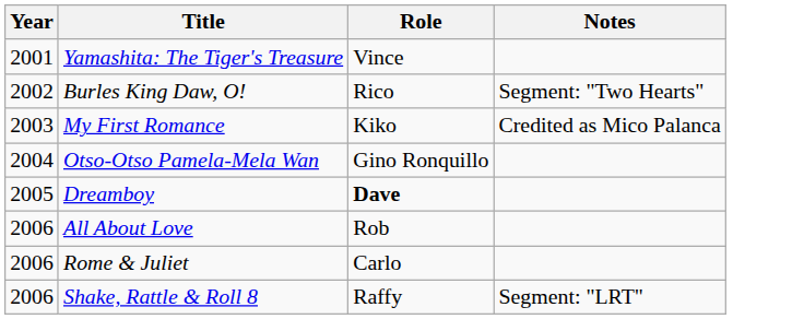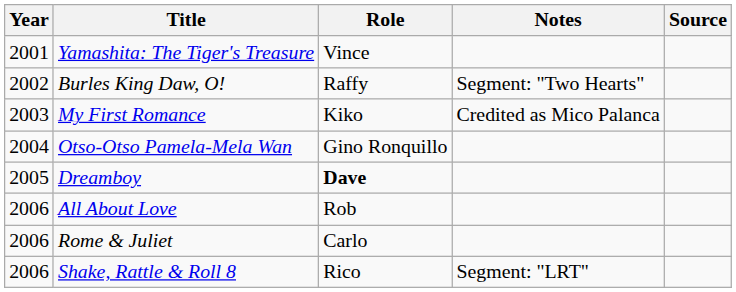+ column: Source
Burles King Daw, O! | Role: Rico -> Raffy
Shake, Rattle & Roll 8 | Role: Raffy -> Rico
